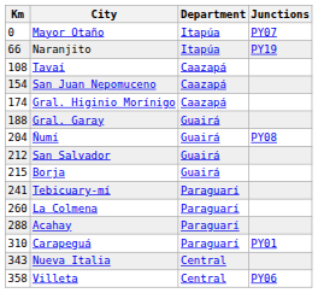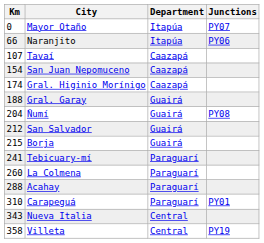Naranjito | Junctions: PY19 -> PY06
Tavaí | Km: 108 -> 107
Villeta | Junctions: PY06 -> PY19
